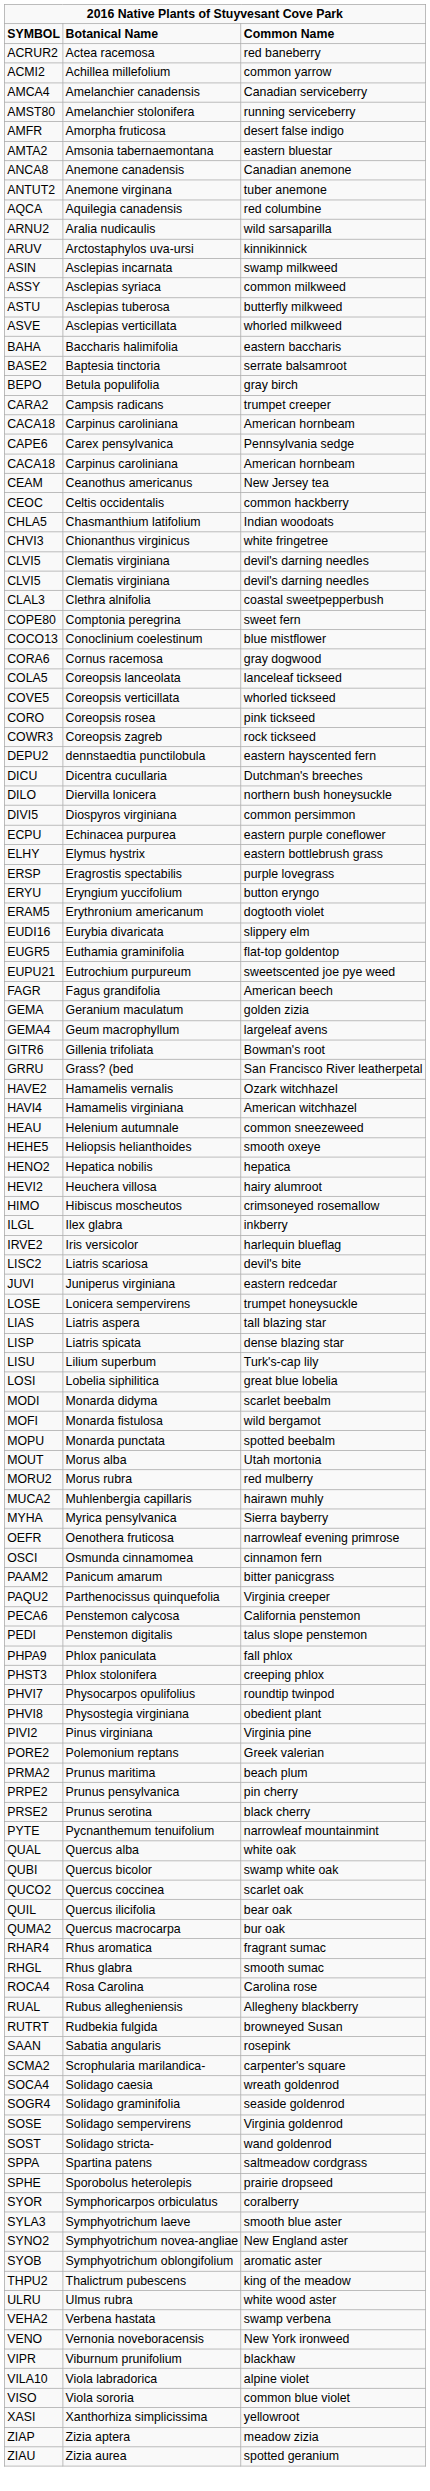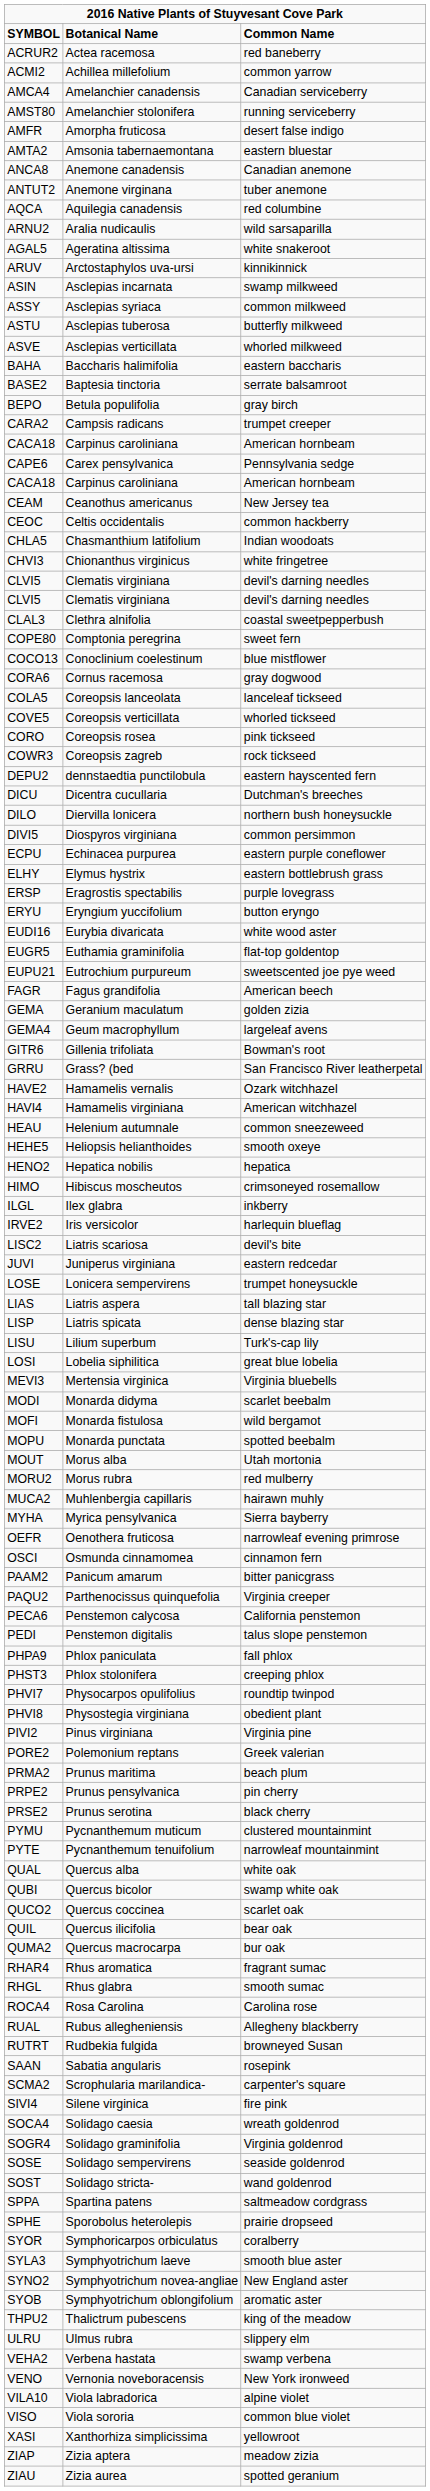+ row: AGAL5 | Ageratina altissima | white snakeroot
- row: ERAM5 | Erythronium americanum | dogtooth violet
EUDI16 | column 3: slippery elm -> white wood aster
- row: HEVI2 | Heuchera villosa | hairy alumroot
+ row: MEVI3 | Mertensia virginica | Virginia bluebells
+ row: PYMU | Pycnanthemum muticum | clustered mountainmint
+ row: SIVI4 | Silene virginica | fire pink
SOGR4 | column 3: seaside goldenrod -> Virginia goldenrod
SOSE | column 3: Virginia goldenrod -> seaside goldenrod
ULRU | column 3: white wood aster -> slippery elm
- row: VIPR | Viburnum prunifolium | blackhaw
